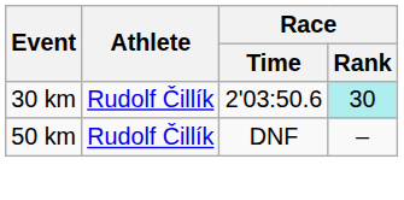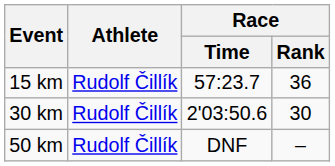+ row: 15 km | Rudolf Čillík | 57:23.7 | 36
30 km | Race / Rank: paleturquoise background -> no background
